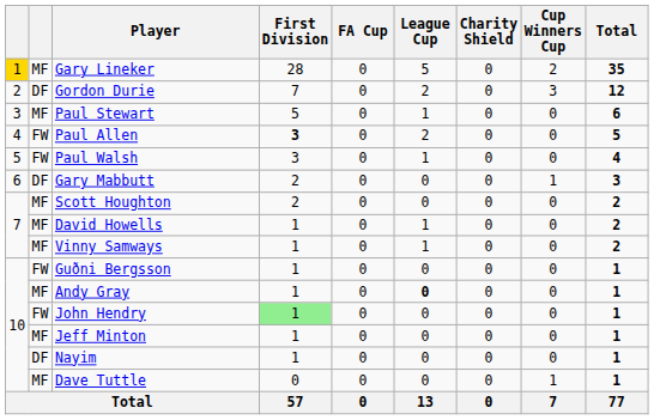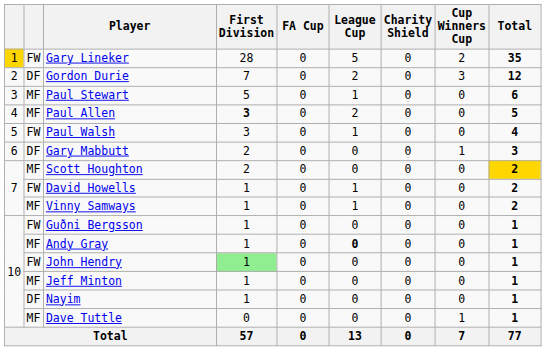Gary Lineker | column 2: MF -> FW
Paul Allen | column 2: FW -> MF
Scott Houghton | Total: no background -> gold background
David Howells | column 2: MF -> FW
